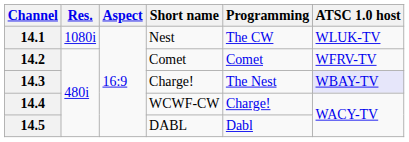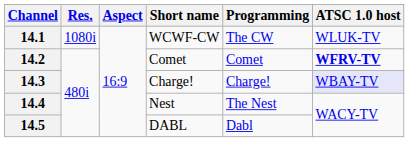14.1 | Short name: Nest -> WCWF-CW
14.2 | ATSC 1.0 host: normal -> bold
14.3 | Programming: The Nest -> Charge!
14.4 | Short name: WCWF-CW -> Nest
14.4 | Programming: Charge! -> The Nest
